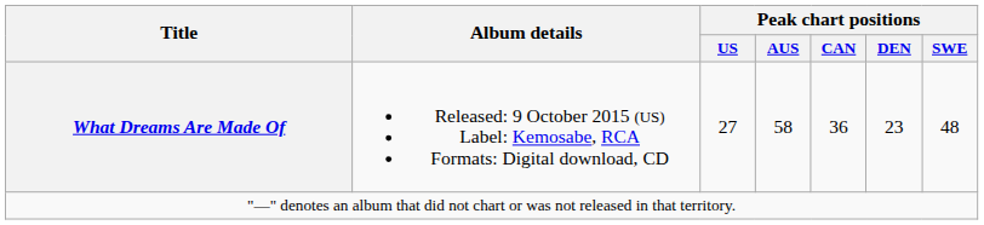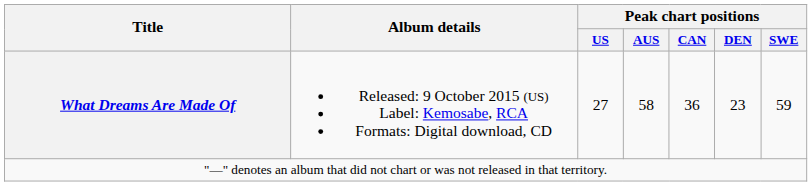What Dreams Are Made Of | Peak chart positions / SWE: 48 -> 59
